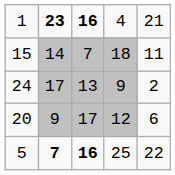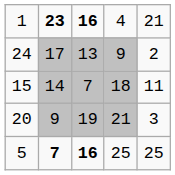rows swapped: 15 <-> 24
20 | column 3: 17 -> 19
20 | column 4: 12 -> 21
20 | column 5: 6 -> 3
5 | column 5: 22 -> 25
